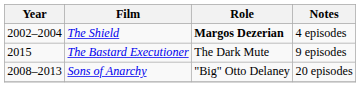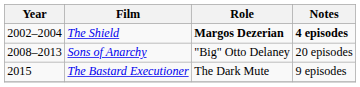The Shield | Notes: normal -> bold
rows swapped: Sons of Anarchy <-> The Bastard Executioner
